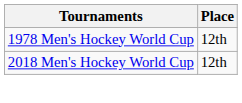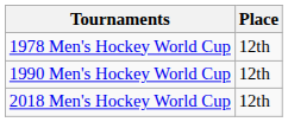+ row: 1990 Men's Hockey World Cup | 12th
